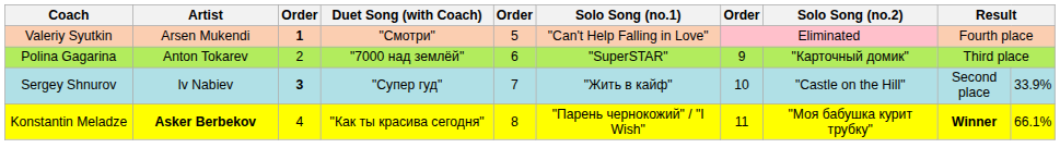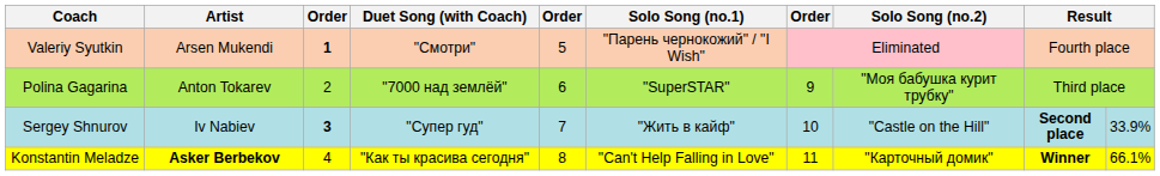Valeriy Syutkin | Solo Song (no.1): "Can't Help Falling in Love" -> "Парень чернокожий" / "I Wish"
Polina Gagarina | Solo Song (no.2): "Карточный домик" -> "Моя бабушка курит трубку"
Sergey Shnurov | column 9: normal -> bold
Konstantin Meladze | Solo Song (no.1): "Парень чернокожий" / "I Wish" -> "Can't Help Falling in Love"
Konstantin Meladze | Solo Song (no.2): "Моя бабушка курит трубку" -> "Карточный домик"
